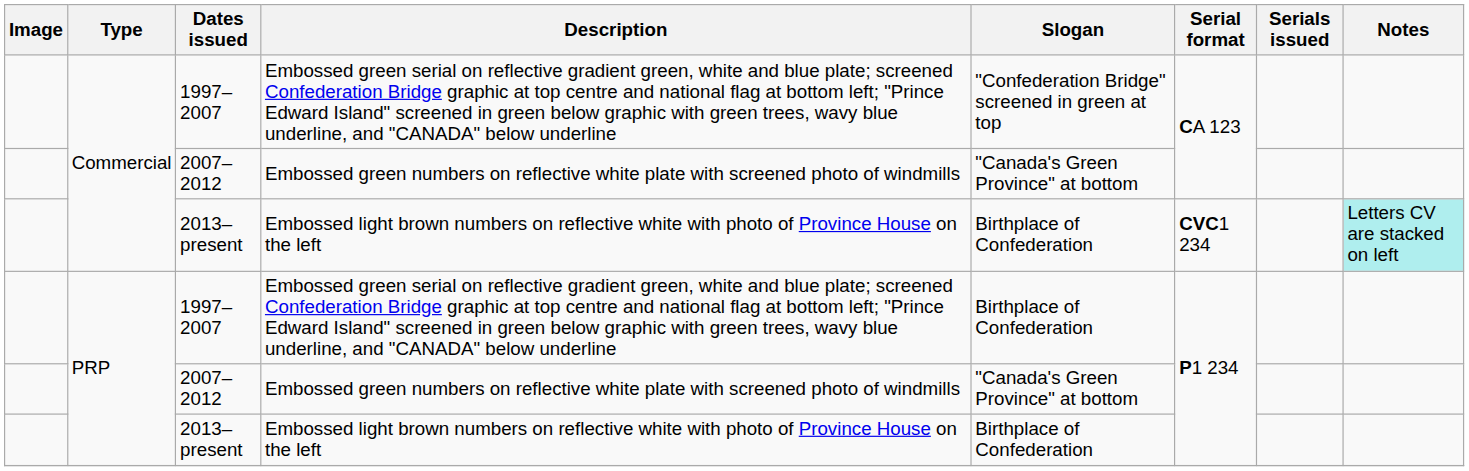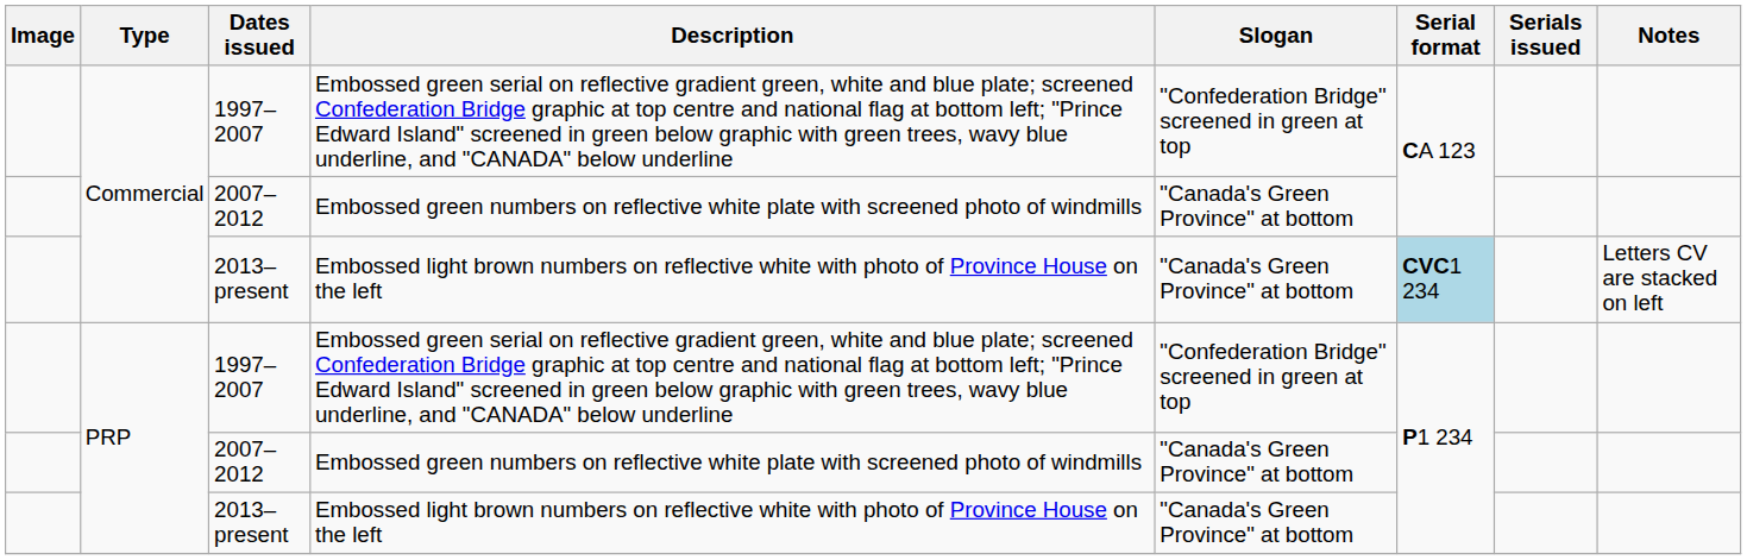Commercial / 2013–present | Slogan: Birthplace of Confederation -> "Canada's Green Province" at bottom
Commercial / 2013–present | Serial format: no background -> lightblue background
Commercial / 2013–present | Notes: paleturquoise background -> no background
PRP / 1997–2007 | Slogan: Birthplace of Confederation -> "Confederation Bridge" screened in green at top
PRP / 2013–present | Slogan: Birthplace of Confederation -> "Canada's Green Province" at bottom
